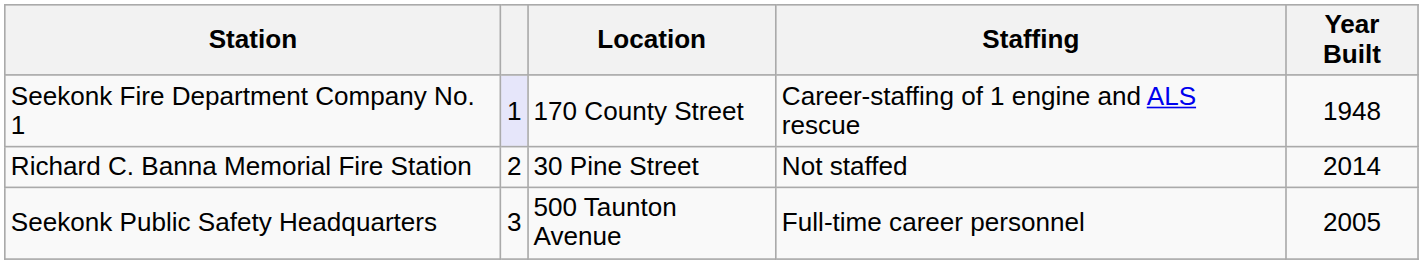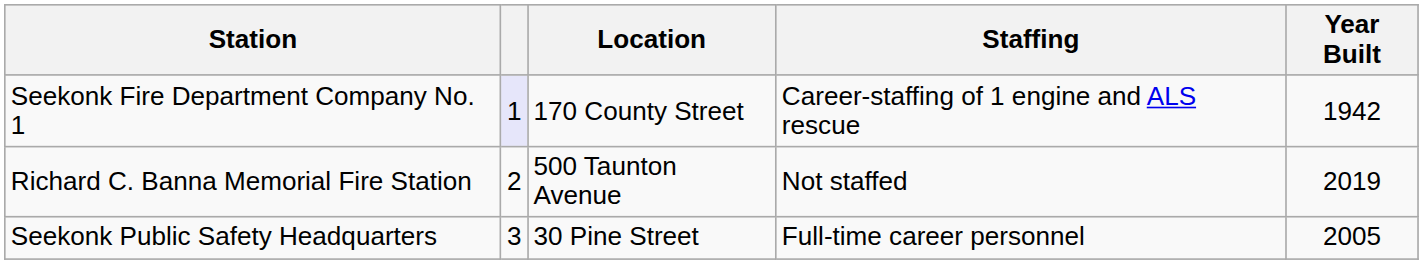Seekonk Fire Department Company No. 1 | Year Built: 1948 -> 1942
Richard C. Banna Memorial Fire Station | Location: 30 Pine Street -> 500 Taunton Avenue
Richard C. Banna Memorial Fire Station | Year Built: 2014 -> 2019
Seekonk Public Safety Headquarters | Location: 500 Taunton Avenue -> 30 Pine Street
